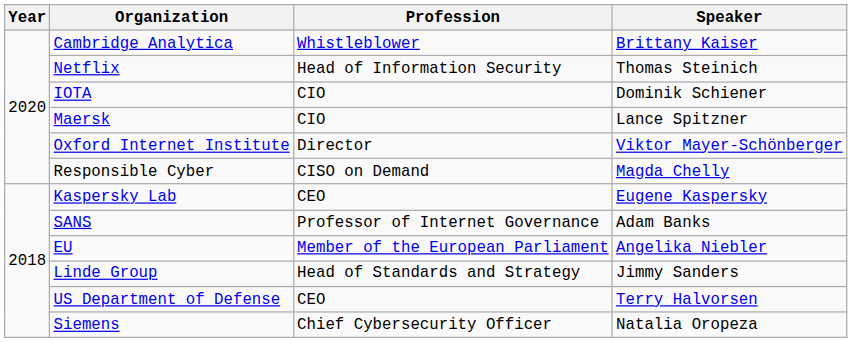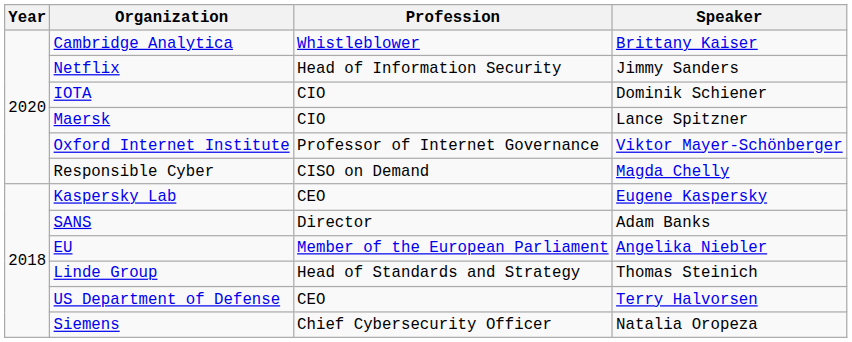Netflix | Speaker: Thomas Steinich -> Jimmy Sanders
Oxford Internet Institute | Profession: Director -> Professor of Internet Governance
SANS | Profession: Professor of Internet Governance -> Director
Linde Group | Speaker: Jimmy Sanders -> Thomas Steinich
